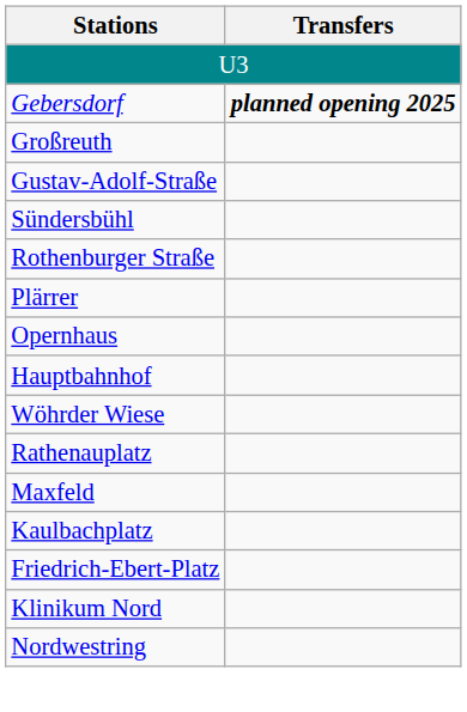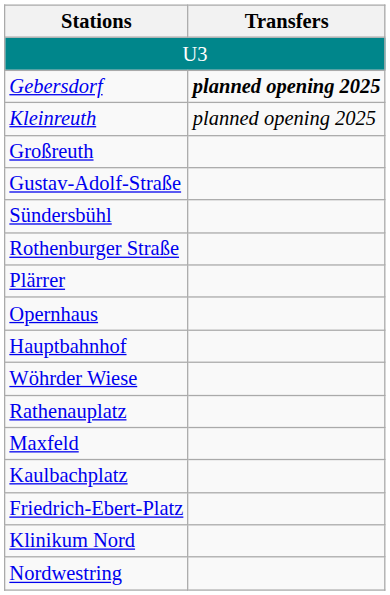+ row: Kleinreuth | planned opening 2025
